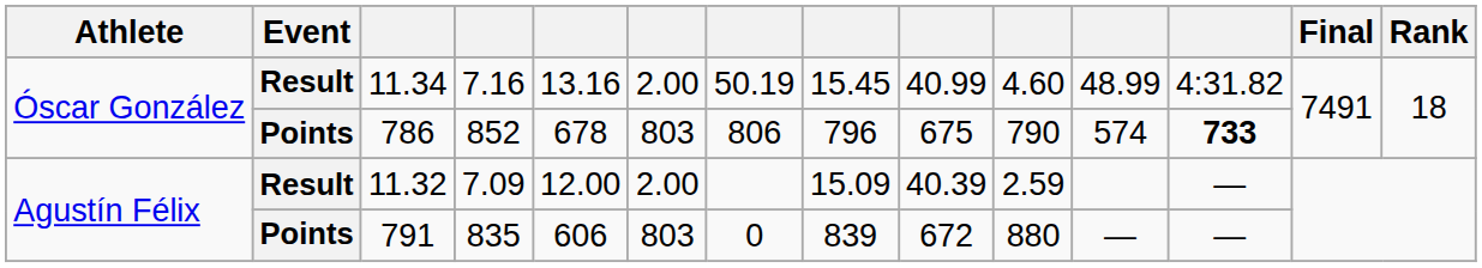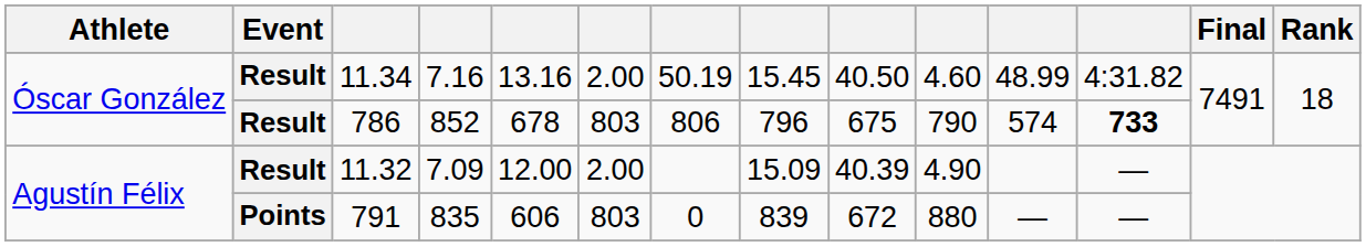11.34 | column 9: 40.99 -> 40.50
786 | Event: Points -> Result
11.32 | column 10: 2.59 -> 4.90
